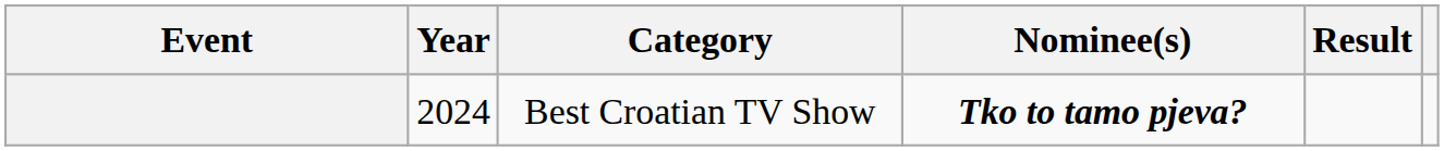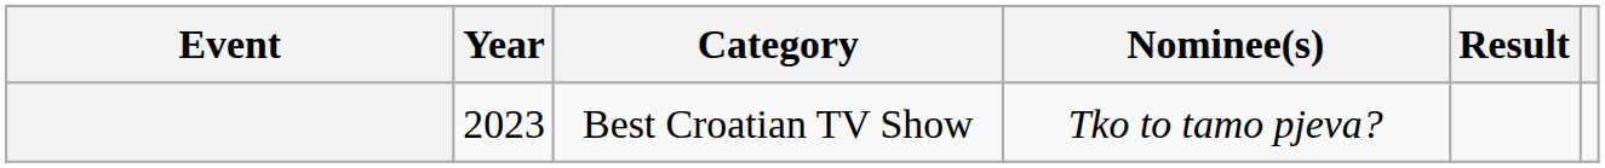Best Croatian TV Show | Year: 2024 -> 2023
Best Croatian TV Show | Nominee(s): bold -> normal
